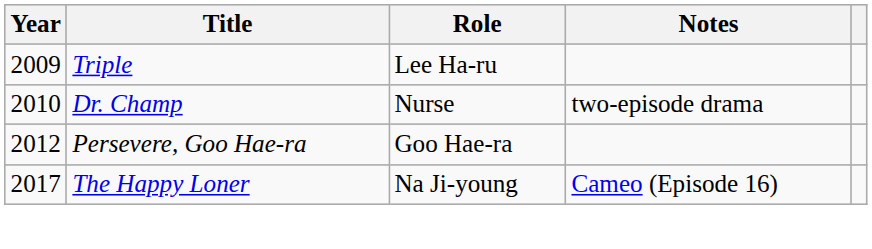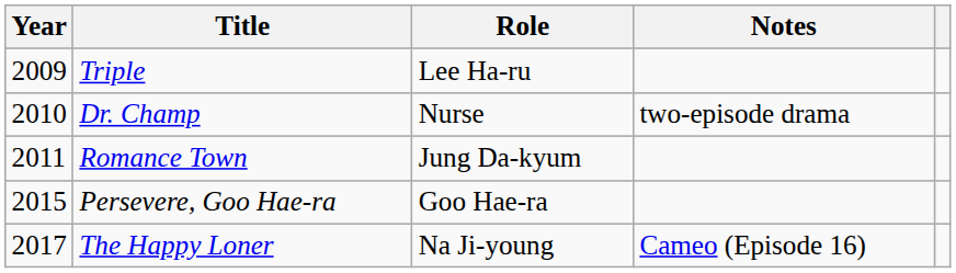+ row: 2011 | Romance Town | Jung Da-kyum
Persevere, Goo Hae-ra | Year: 2012 -> 2015
